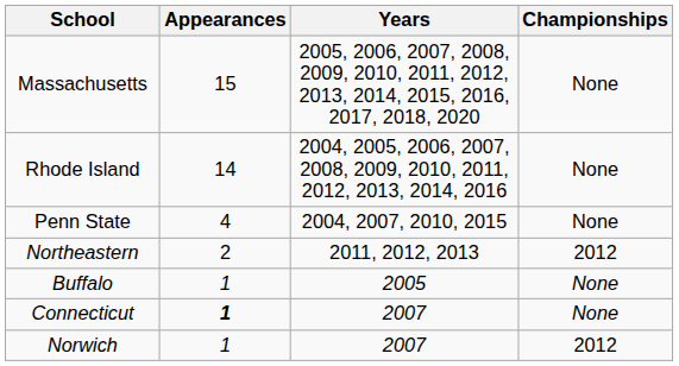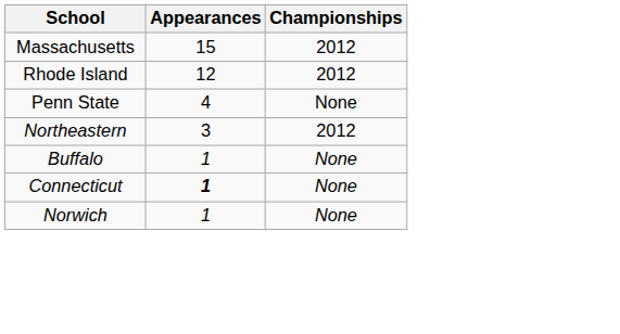- column: Years | 2005, 2006, 2007, 2008, 2009, 2010, 2011, 2012, 2013, 2014, 2015, 2016, 2017, 2018, 2020 | 2004, 2005, 2006, 2007, 2008, 2009, 2010, 2011, 2012, 2013, 2014, 2016 | 2004, 2007, 2010, 2015 | 2011, 2012, 2013 | 2005 | 2007 | 2007
Massachusetts | Championships: None -> 2012
Rhode Island | Appearances: 14 -> 12
Rhode Island | Championships: None -> 2012
Northeastern | Appearances: 2 -> 3
Norwich | Championships: 2012 -> None
